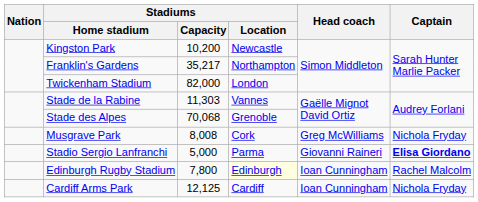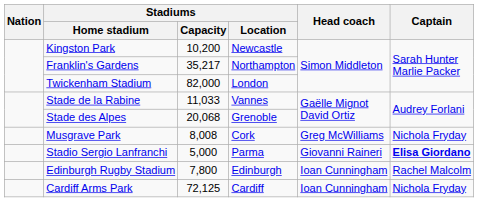Stade de la Rabine | Stadiums / Capacity: 11,303 -> 11,033
Stade des Alpes | Stadiums / Capacity: 70,068 -> 20,068
Edinburgh Rugby Stadium | Stadiums / Location: lightyellow background -> no background
Cardiff Arms Park | Stadiums / Capacity: 12,125 -> 72,125
